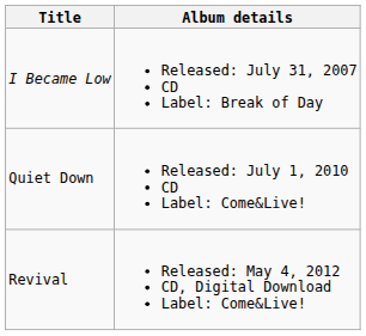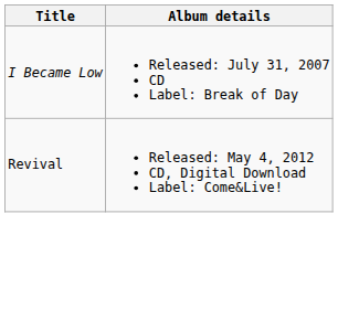- row: Quiet Down | Released: July 1, 2010 CD Label: Come&Live!
